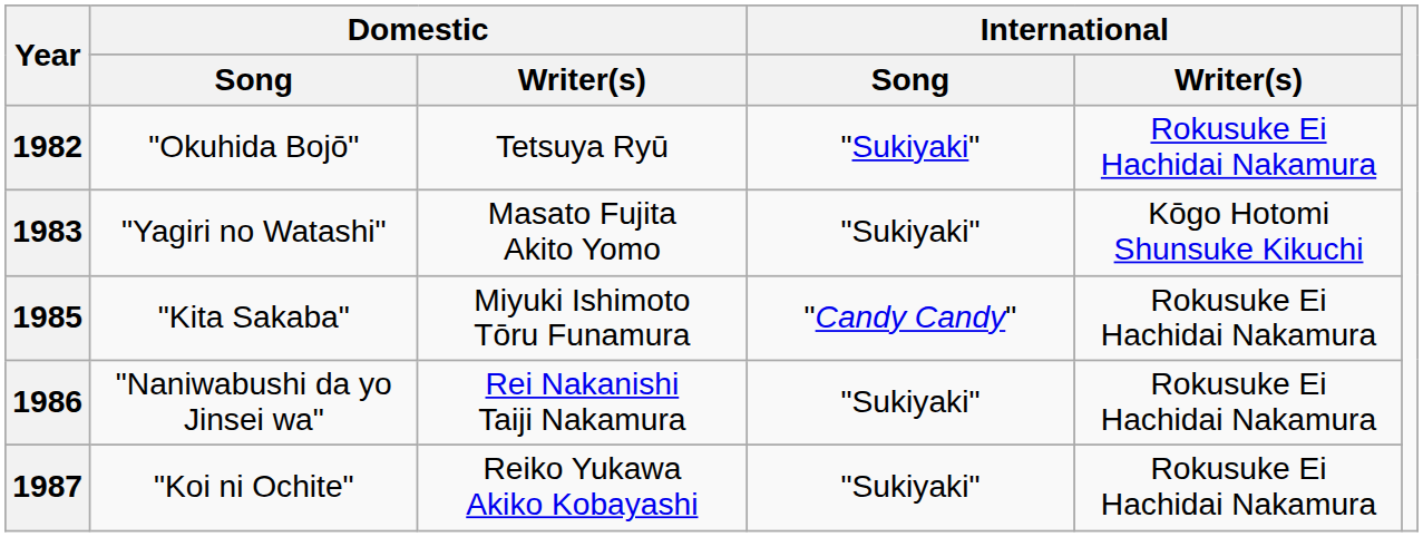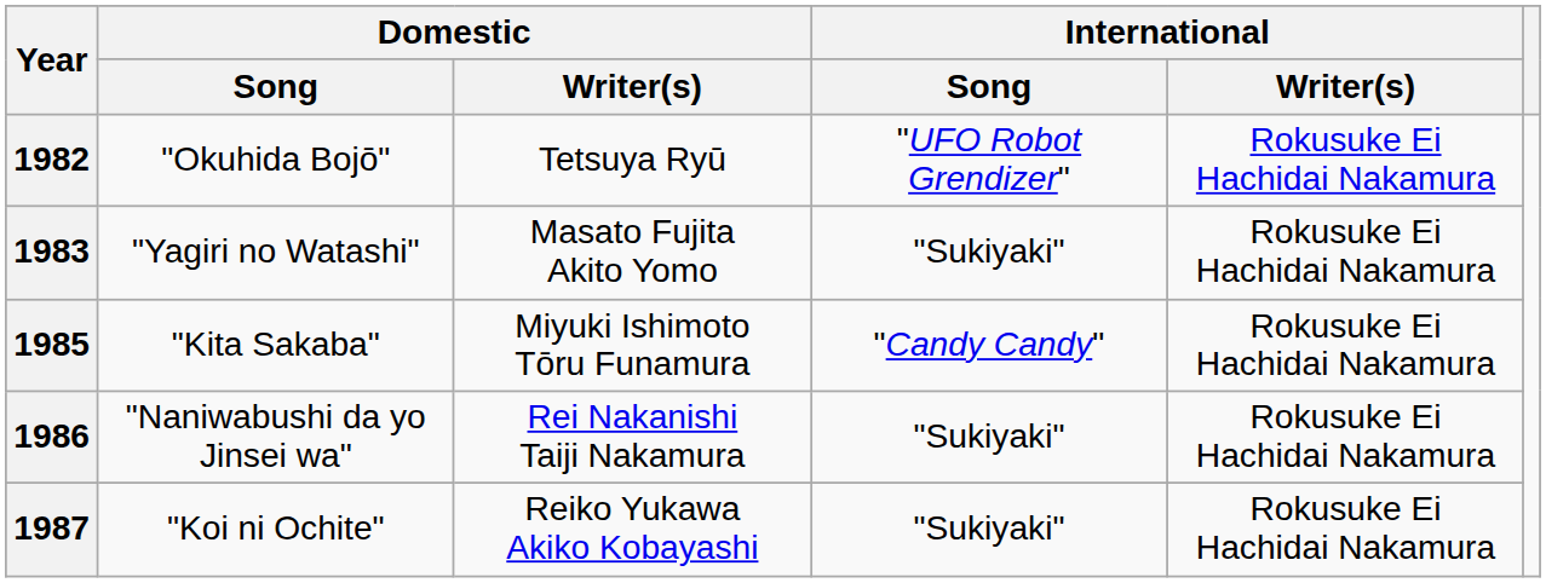1982 | International / Song: "Sukiyaki" -> "UFO Robot Grendizer"
1983 | International / Writer(s): Kōgo Hotomi Shunsuke Kikuchi -> Rokusuke Ei Hachidai Nakamura
